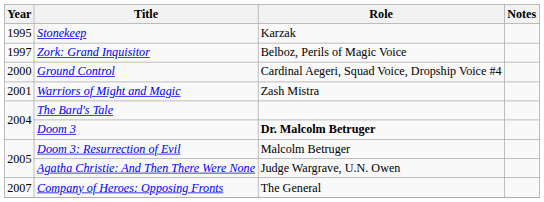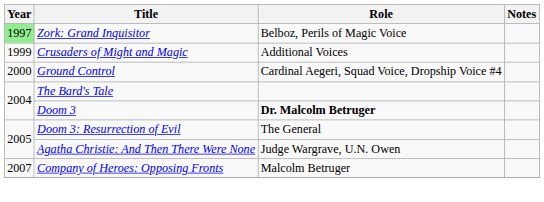- row: 1995 | Stonekeep | Karzak
Zork: Grand Inquisitor | Year: no background -> lightgreen background
+ row: 1999 | Crusaders of Might and Magic | Additional Voices
- row: 2001 | Warriors of Might and Magic | Zash Mistra
Doom 3: Resurrection of Evil | Role: Malcolm Betruger -> The General
Company of Heroes: Opposing Fronts | Role: The General -> Malcolm Betruger
